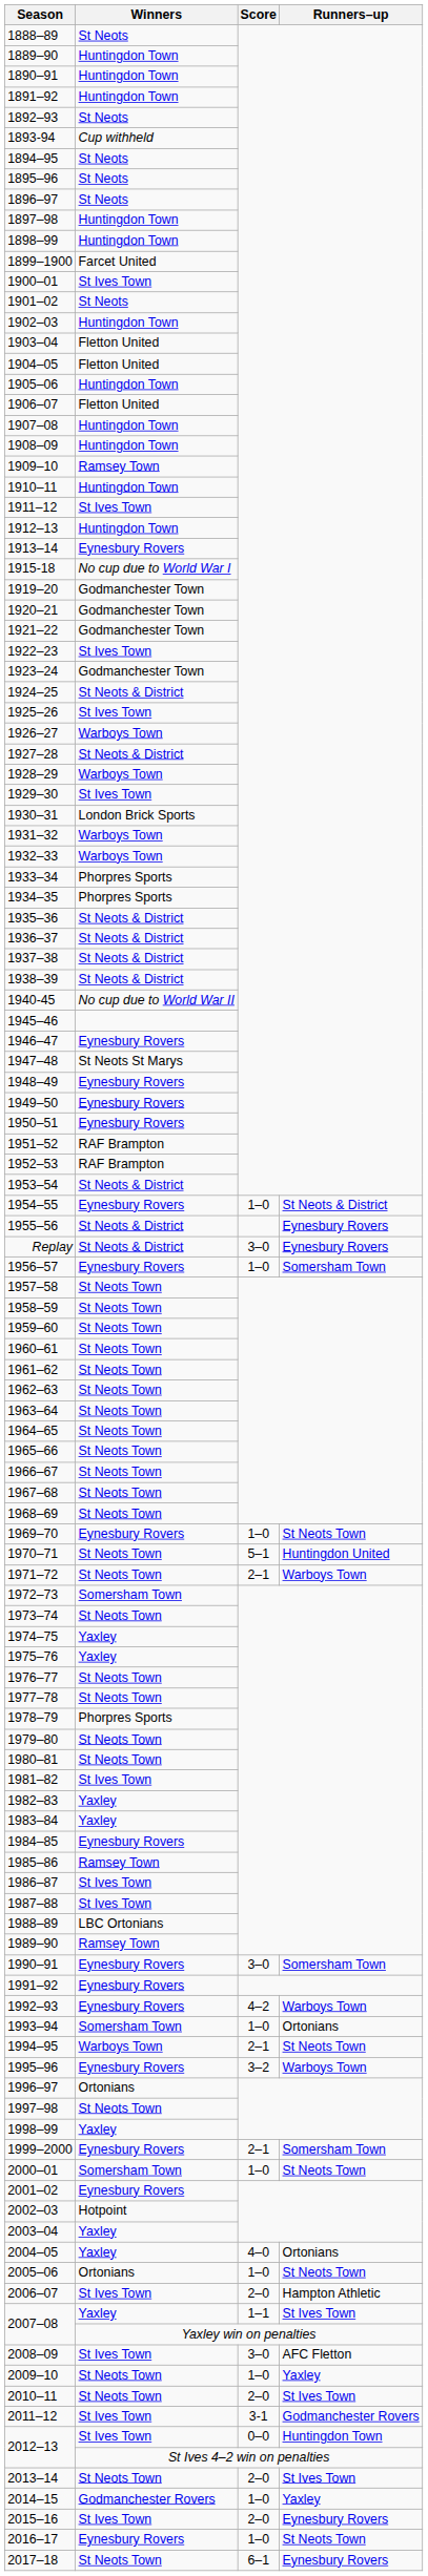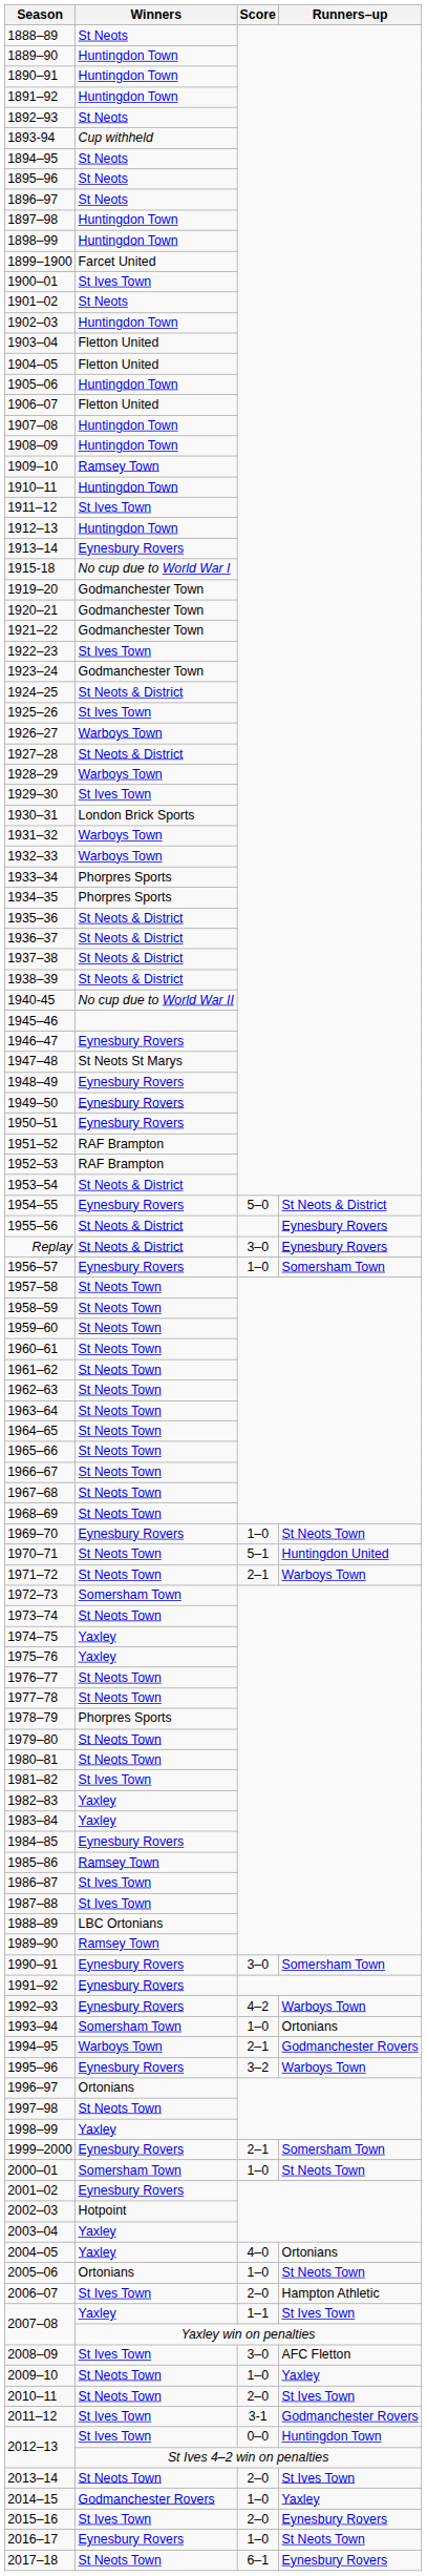1954–55 | Score: 1–0 -> 5–0
1994–95 | Runners–up: St Neots Town -> Godmanchester Rovers
